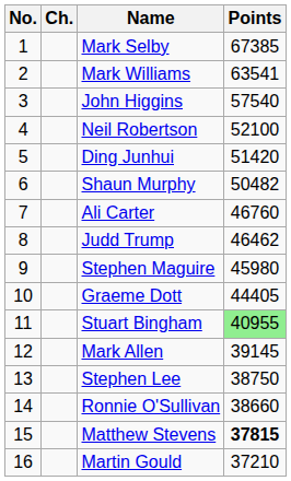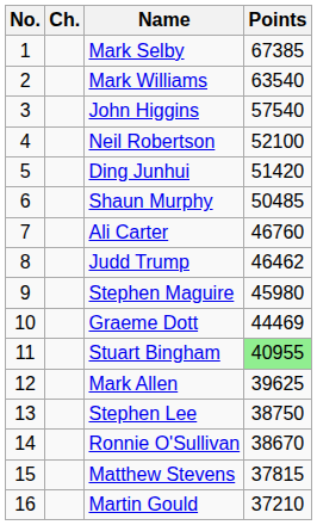Mark Williams | Points: 63541 -> 63540
Shaun Murphy | Points: 50482 -> 50485
Graeme Dott | Points: 44405 -> 44469
Mark Allen | Points: 39145 -> 39625
Ronnie O'Sullivan | Points: 38660 -> 38670
Matthew Stevens | Points: bold -> normal
